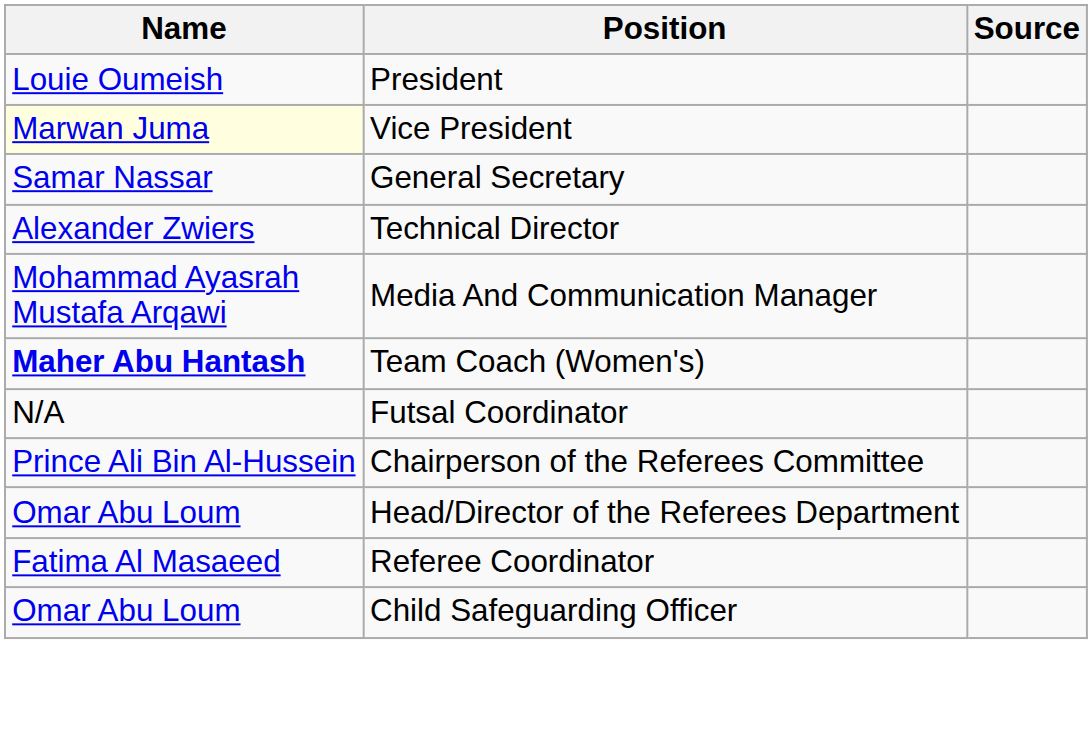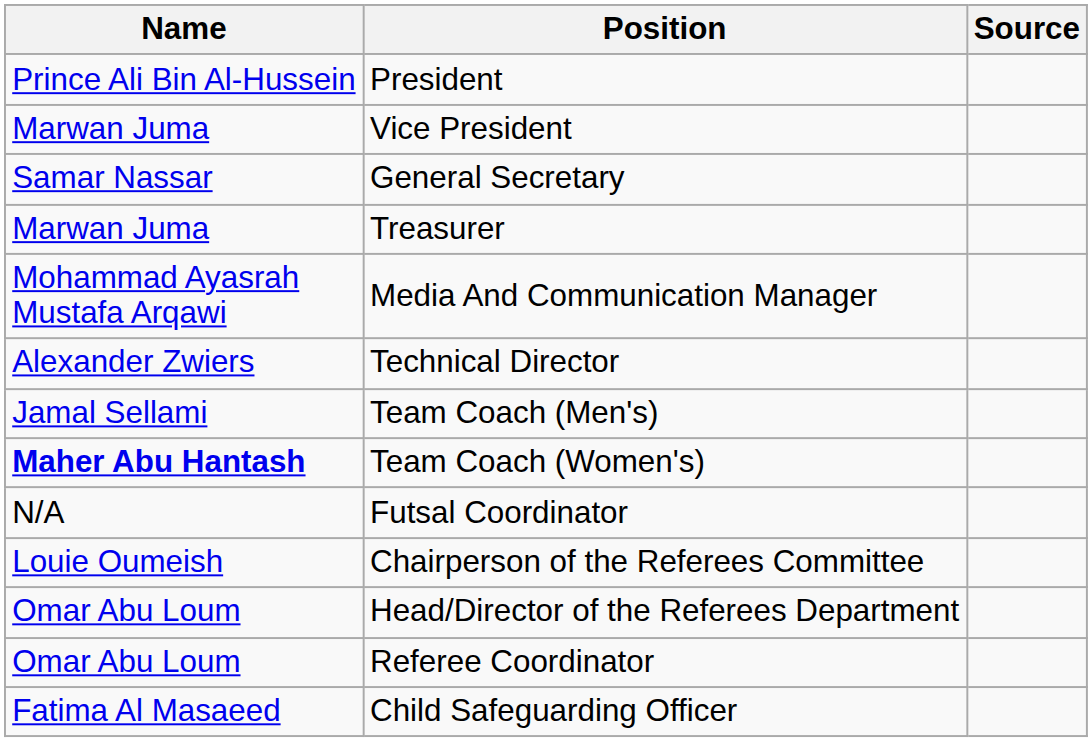President | Name: Louie Oumeish -> Prince Ali Bin Al-Hussein
Vice President | Name: lightyellow background -> no background
+ row: Marwan Juma | Treasurer
rows swapped: Media And Communication Manager <-> Technical Director
+ row: Jamal Sellami | Team Coach (Men's)
Chairperson of the Referees Committee | Name: Prince Ali Bin Al-Hussein -> Louie Oumeish
Referee Coordinator | Name: Fatima Al Masaeed -> Omar Abu Loum
Child Safeguarding Officer | Name: Omar Abu Loum -> Fatima Al Masaeed
